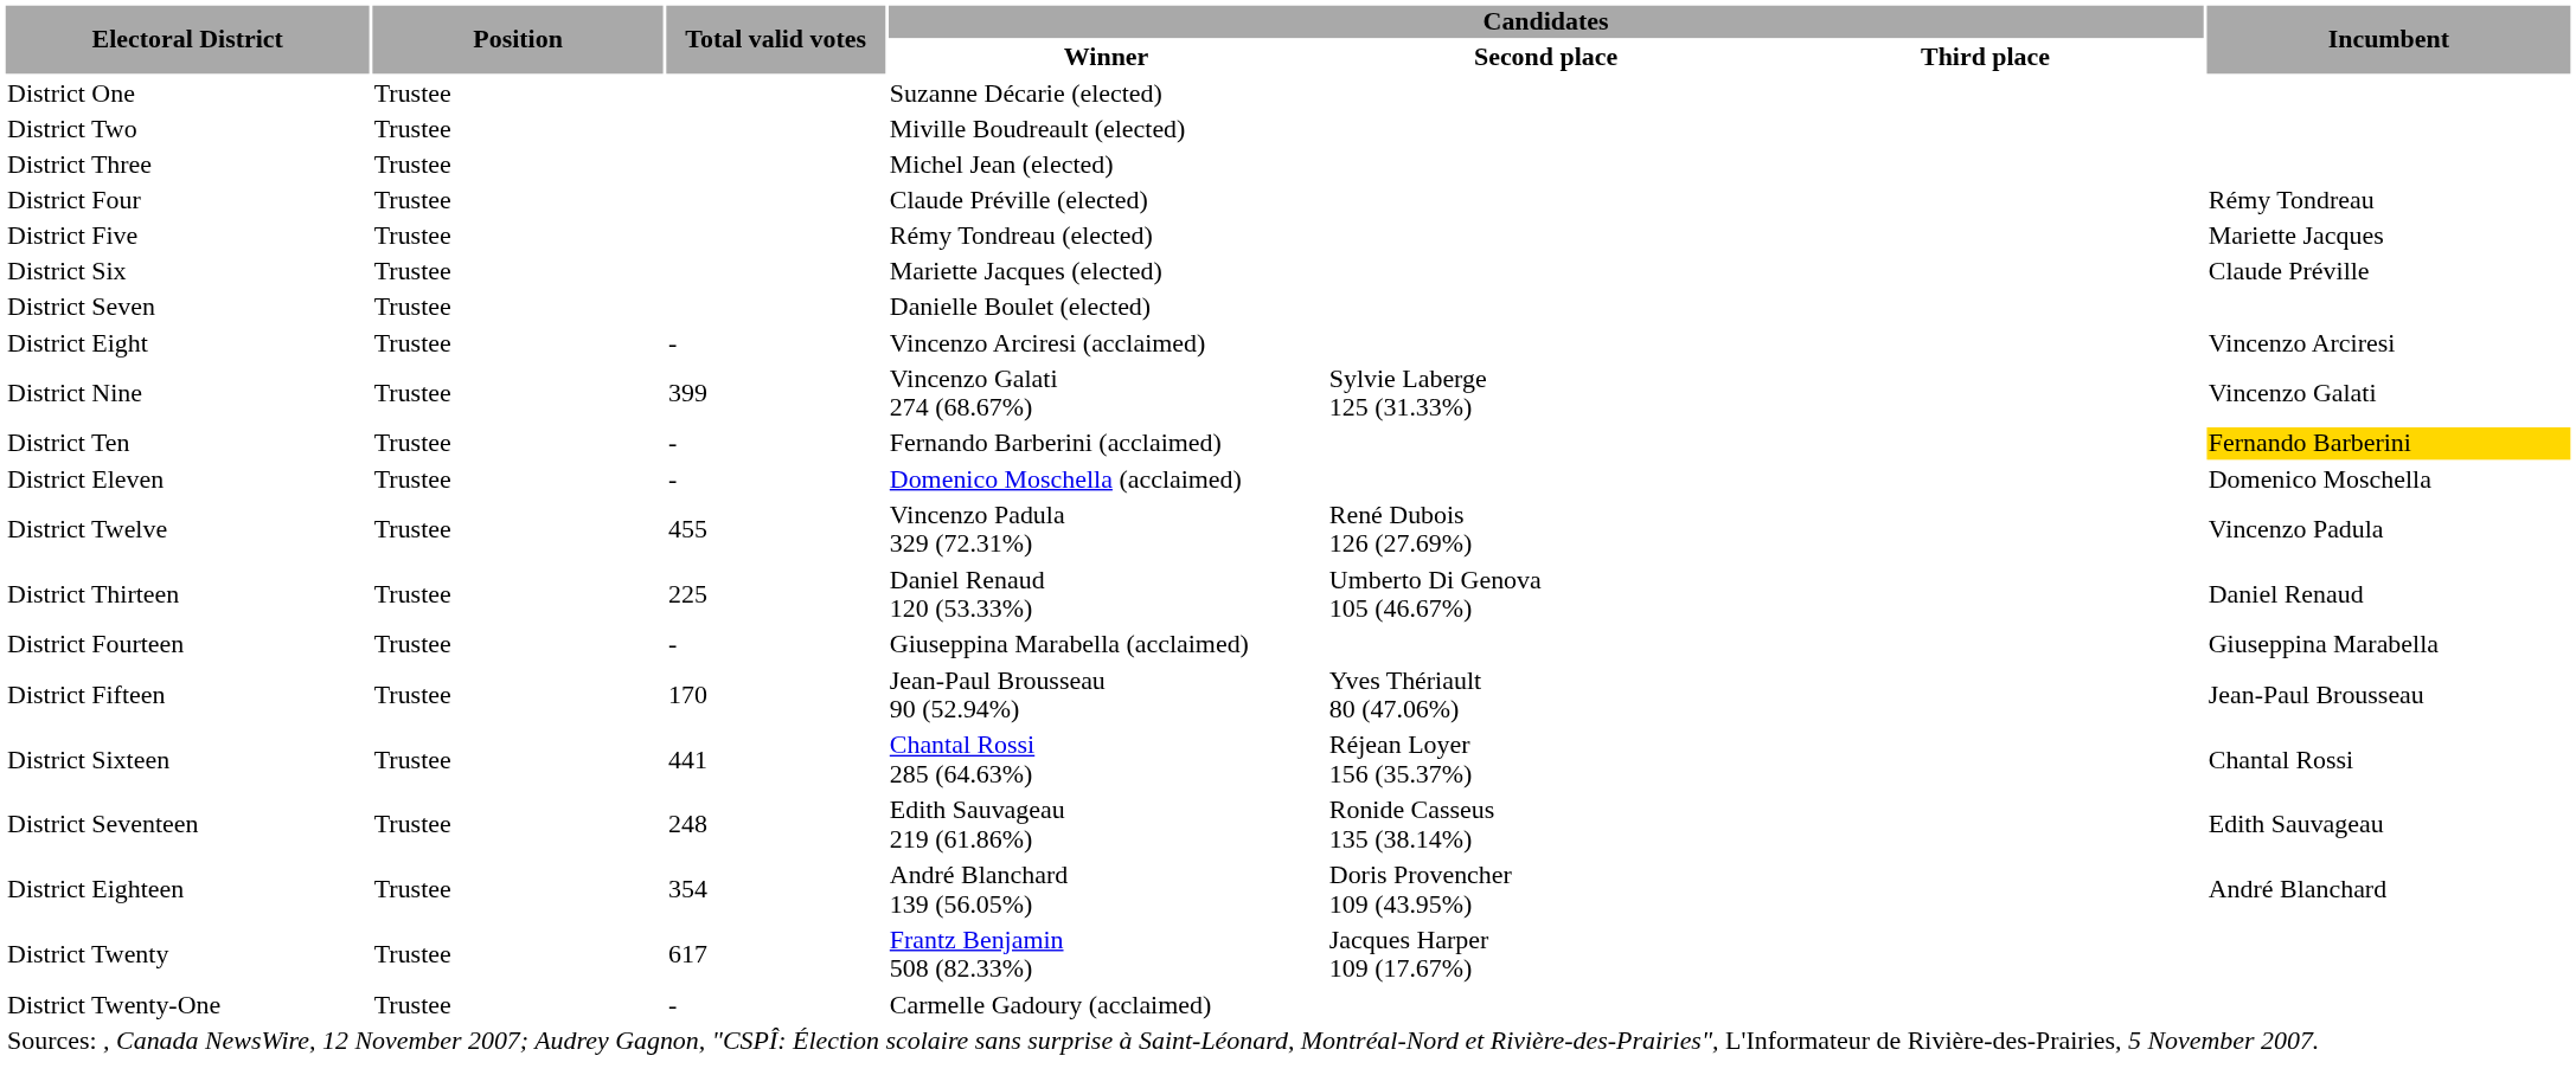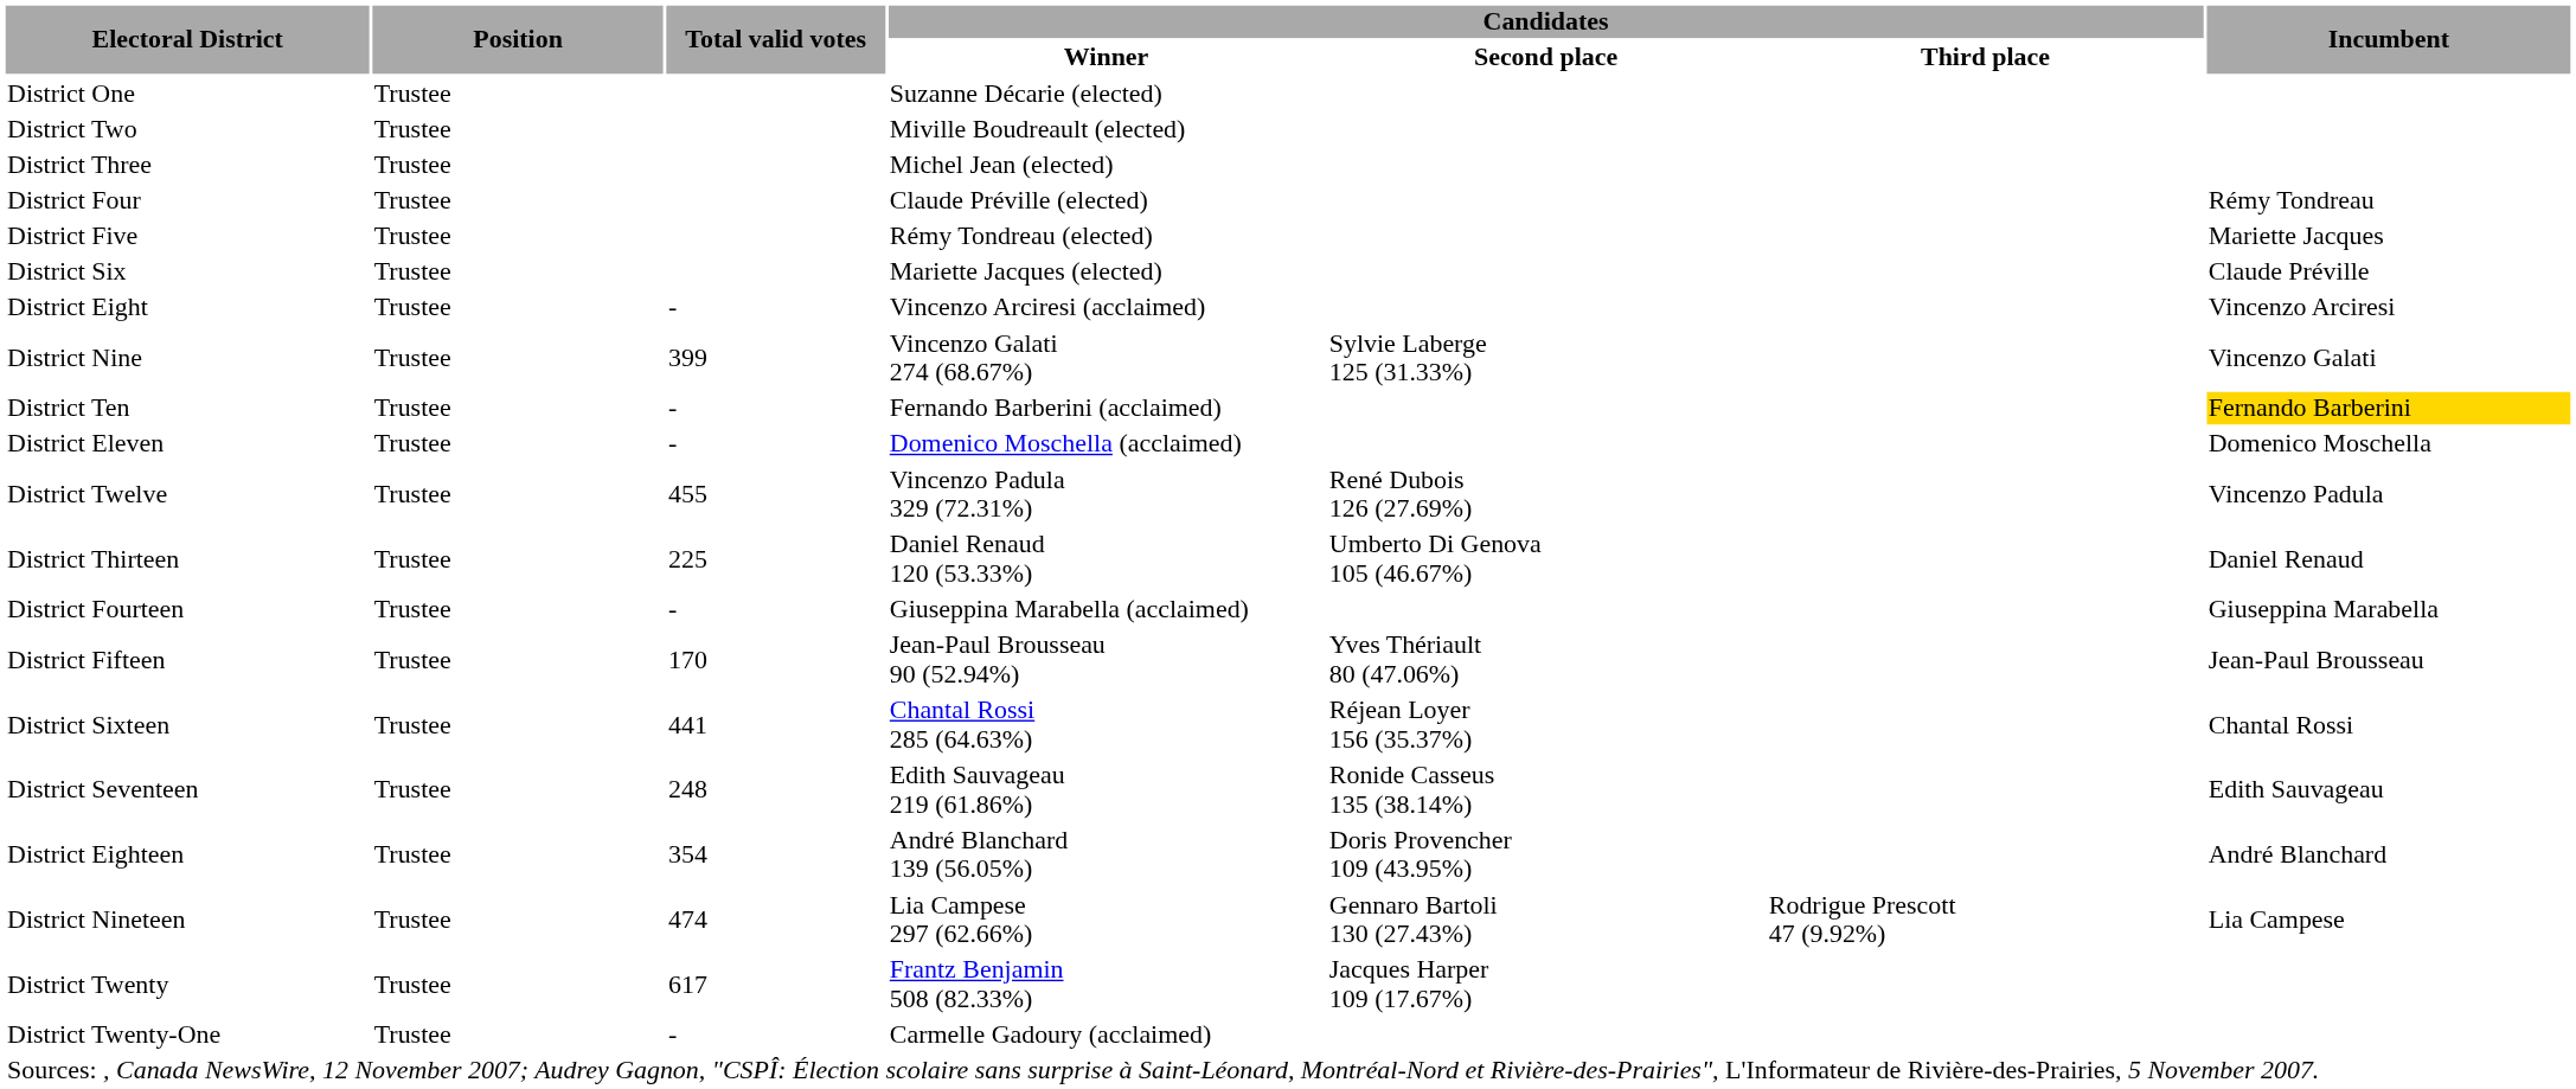- row: District Seven | Trustee | Danielle Boulet (elected)
+ row: District Nineteen | Trustee | 474 | Lia Campese 297 (62.66%) | Gennaro Bartoli 130 (27.43%) | Rodrigue Prescott 47 (9.92%) | Lia Campese
